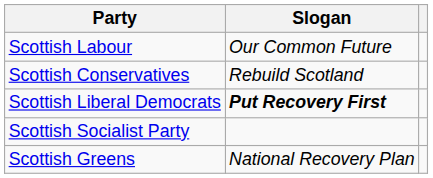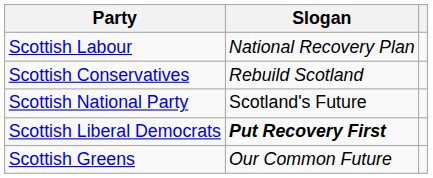Scottish Labour | Slogan: Our Common Future -> National Recovery Plan
+ row: Scottish National Party | Scotland's Future
- row: Scottish Socialist Party
Scottish Greens | Slogan: National Recovery Plan -> Our Common Future
